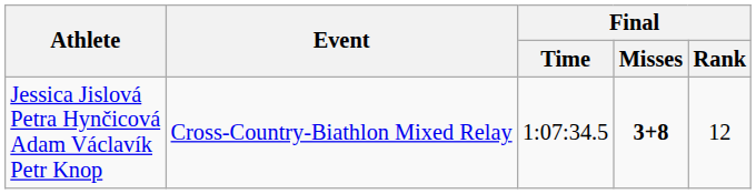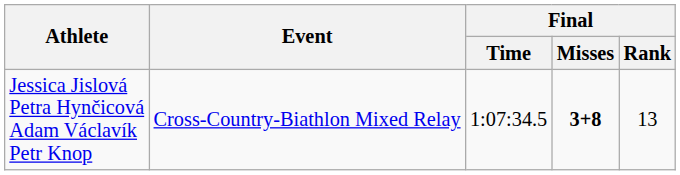Jessica Jislová Petra Hynčicová Adam Václavík Petr Knop | Final / Rank: 12 -> 13
